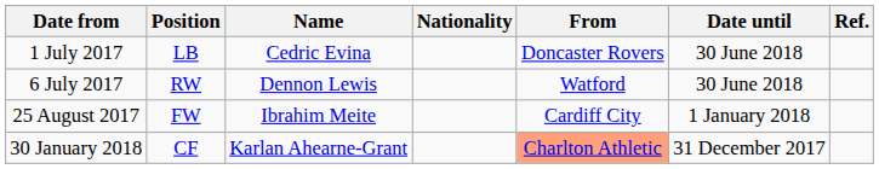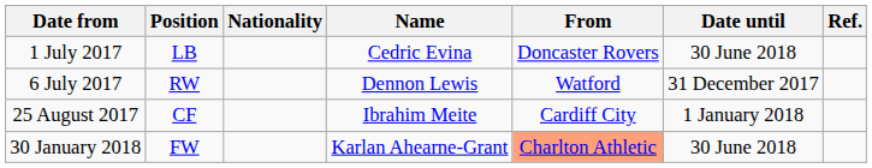columns swapped: Nationality <-> Name
6 July 2017 | Date until: 30 June 2018 -> 31 December 2017
25 August 2017 | Position: FW -> CF
30 January 2018 | Position: CF -> FW
30 January 2018 | Date until: 31 December 2017 -> 30 June 2018
